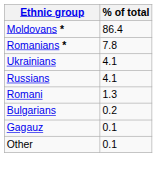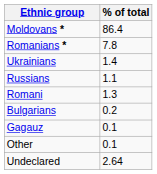Ukrainians | % of total: 4.1 -> 1.4
Russians | % of total: 4.1 -> 1.1
+ row: Undeclared | 2.64
